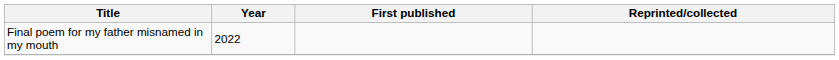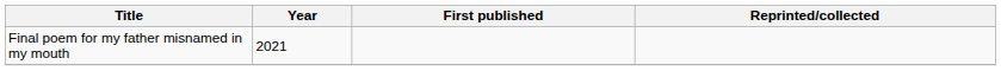Final poem for my father misnamed in my mouth | Year: 2022 -> 2021
